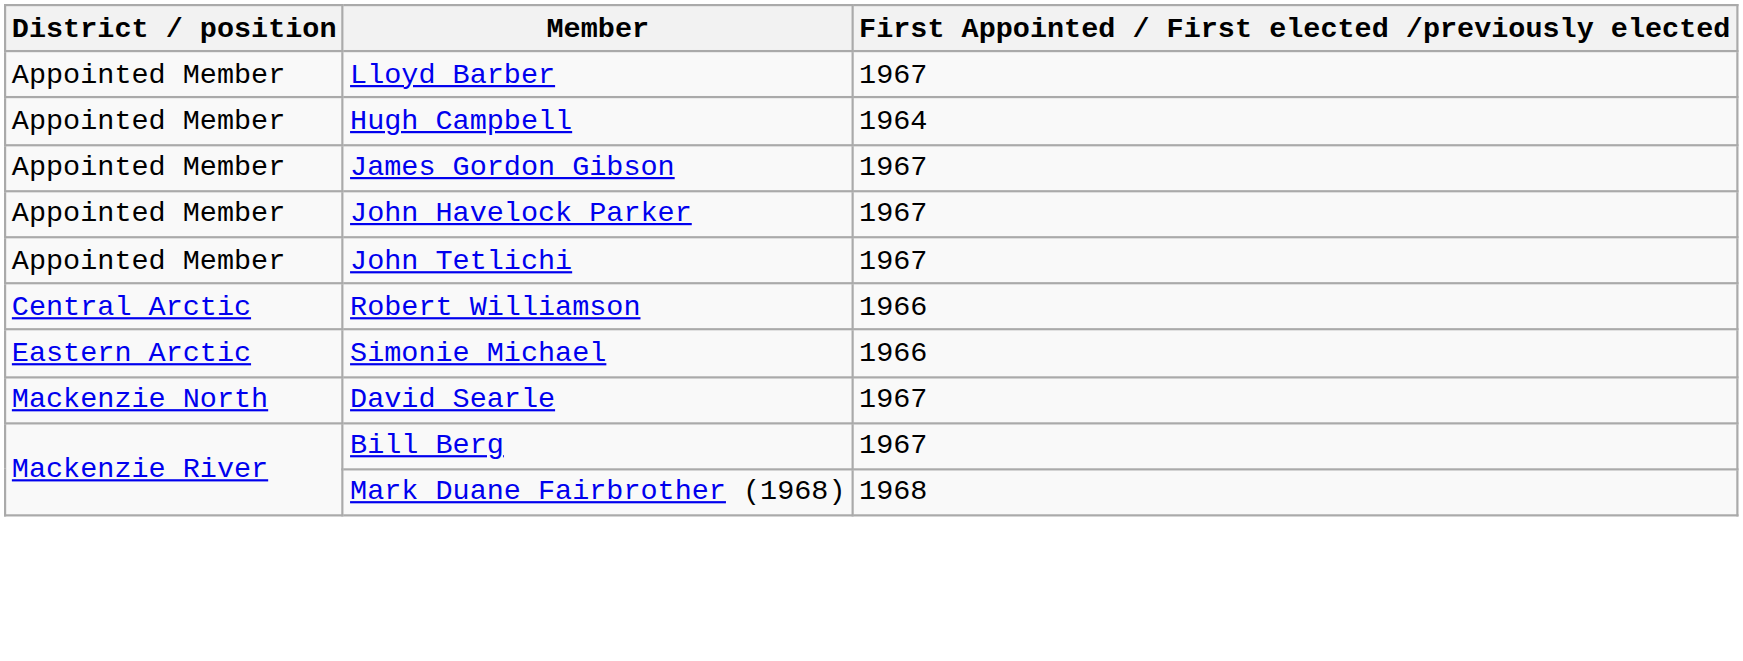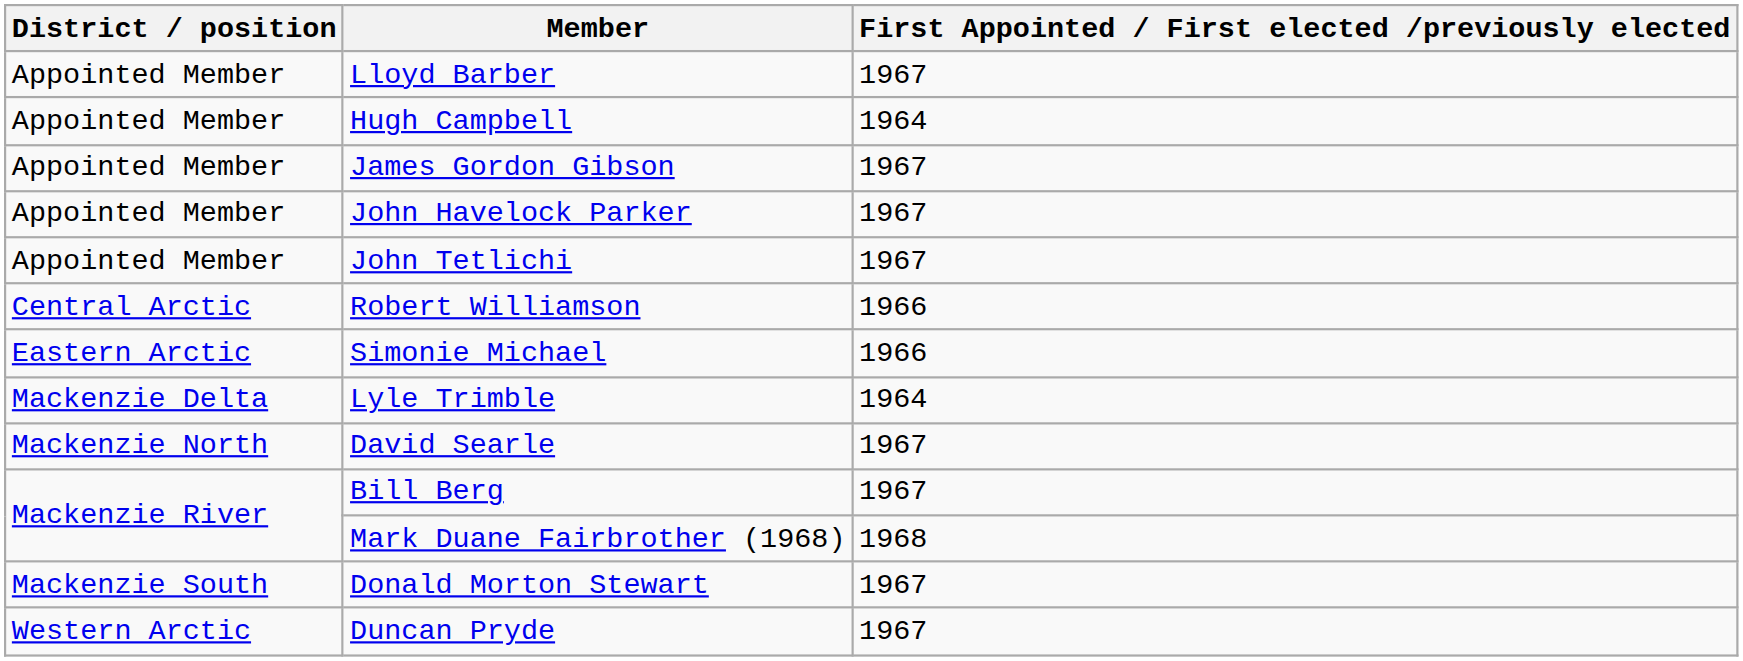+ row: Mackenzie Delta | Lyle Trimble | 1964
+ row: Mackenzie South | Donald Morton Stewart | 1967
+ row: Western Arctic | Duncan Pryde | 1967
